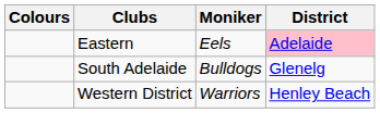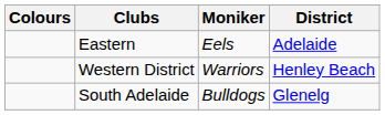Eastern | District: pink background -> no background
rows swapped: South Adelaide <-> Western District
